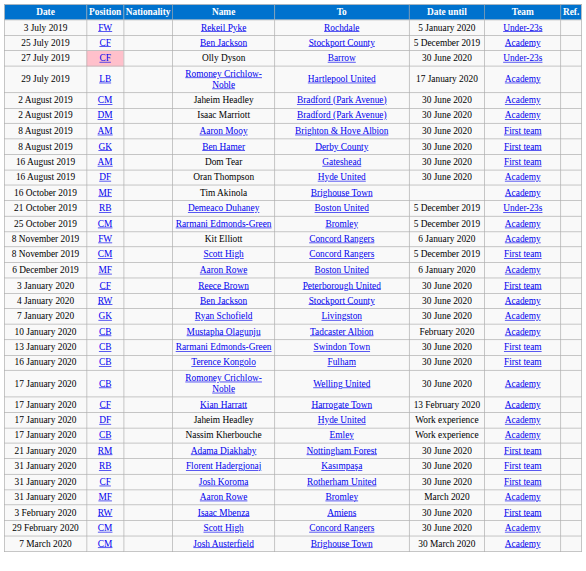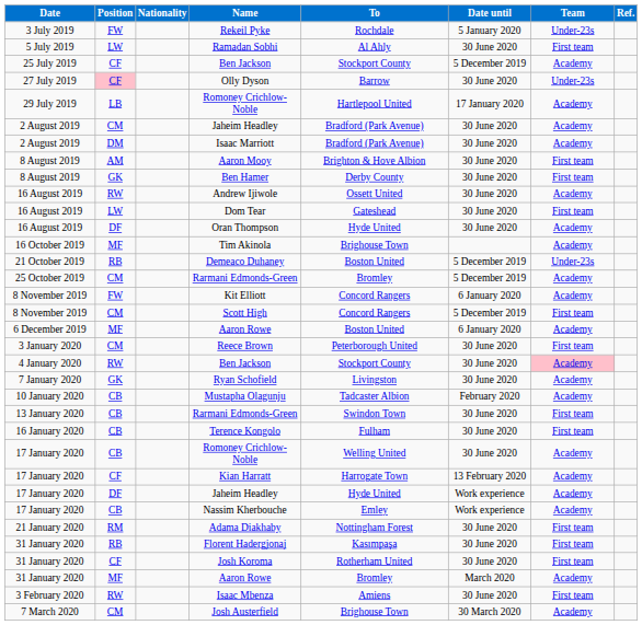+ row: 5 July 2019 | LW | Ramadan Sobhi | Al Ahly | 30 June 2020 | First team
+ row: 16 August 2019 | RW | Andrew Ijiwole | Ossett United | 30 June 2020 | Academy
Dom Tear | Position: AM -> LW
Reece Brown | Position: CF -> CM
4 January 2020 / Ben Jackson | Team: no background -> pink background
- row: 29 February 2020 | CM | Scott High | Concord Rangers | 30 June 2020 | Academy
